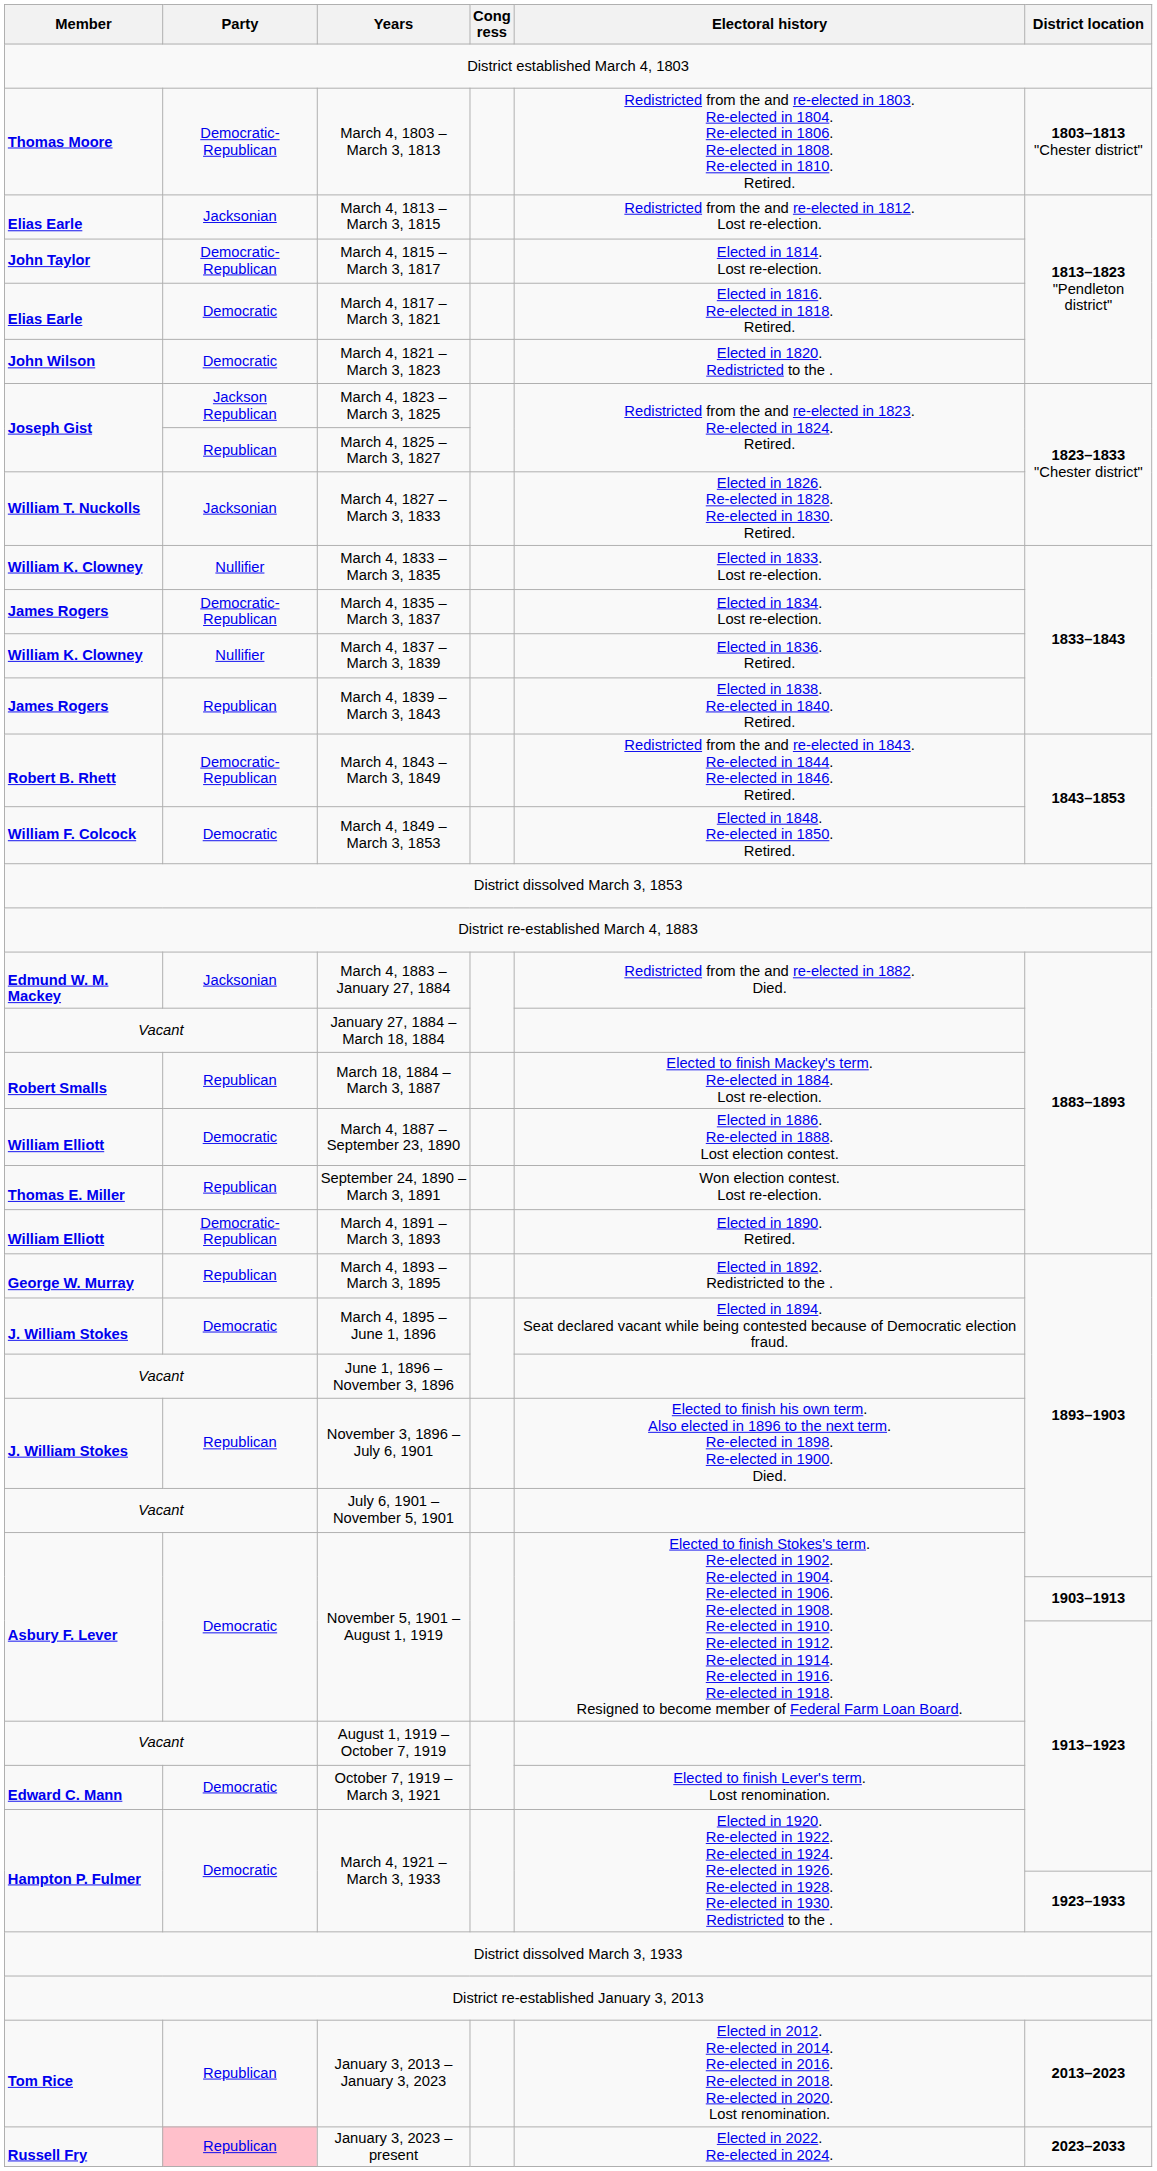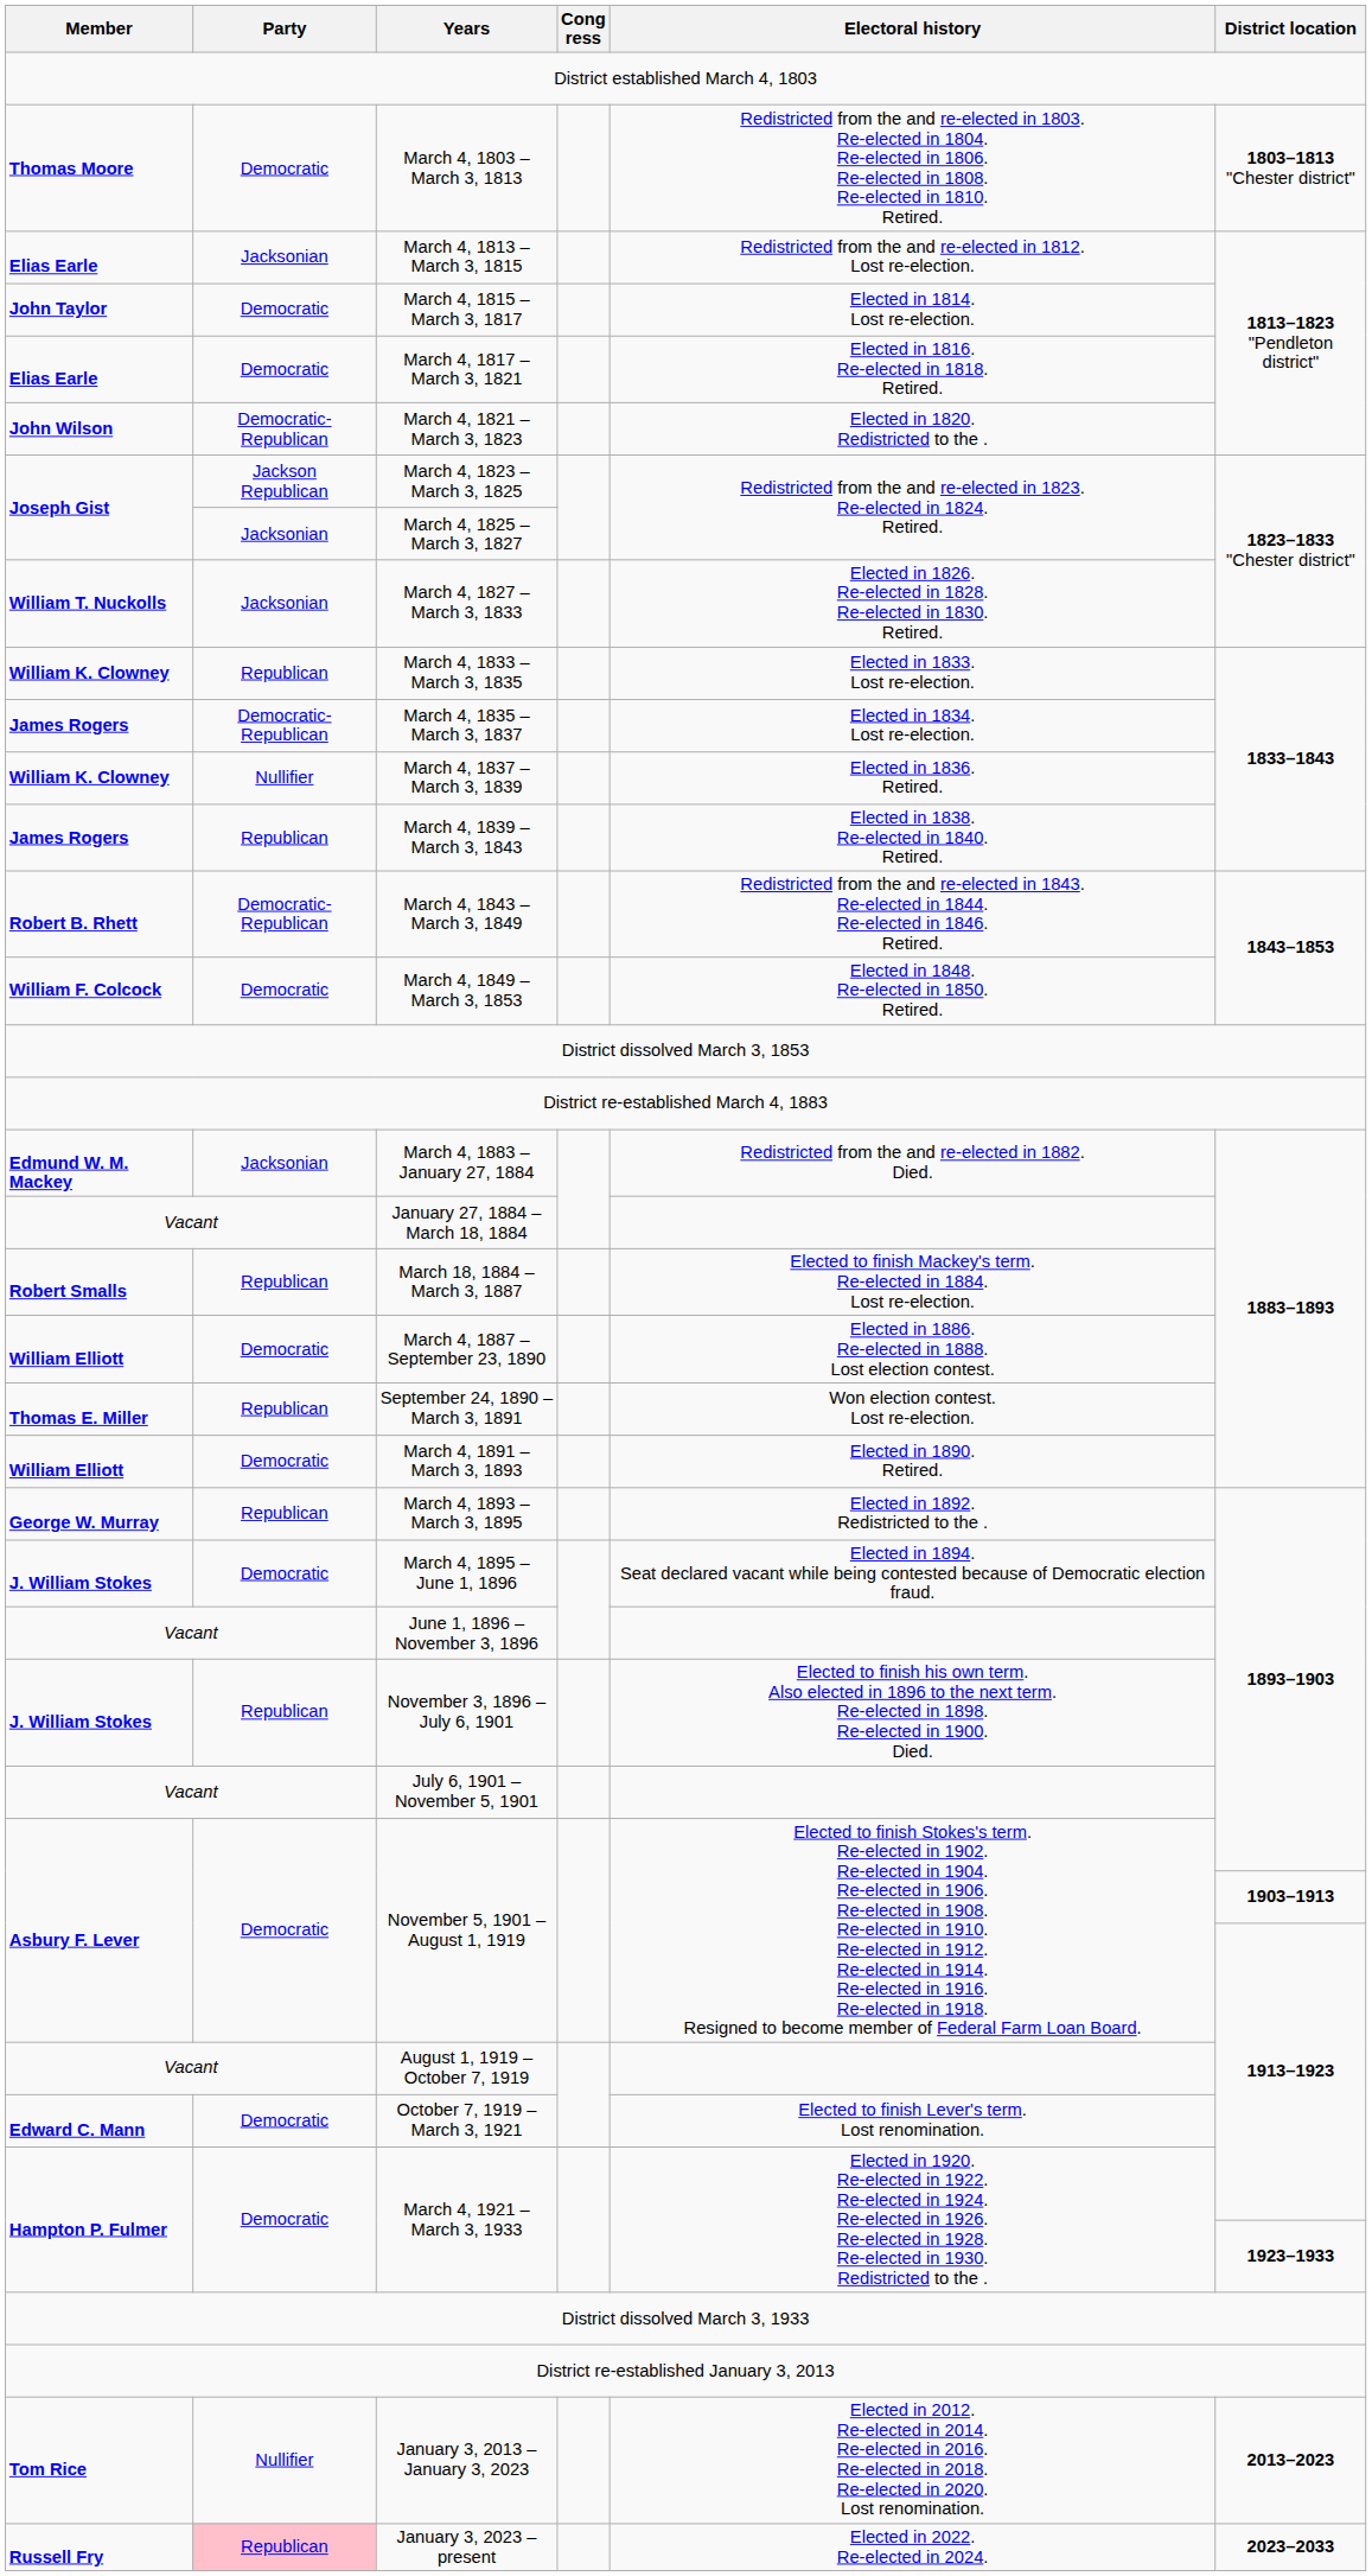March 4, 1803 – March 3, 1813 | Party: Democratic-Republican -> Democratic
March 4, 1815 – March 3, 1817 | Party: Democratic-Republican -> Democratic
March 4, 1821 – March 3, 1823 | Party: Democratic -> Democratic-Republican
March 4, 1825 – March 3, 1827 | Party: Republican -> Jacksonian
March 4, 1833 – March 3, 1835 | Party: Nullifier -> Republican
March 4, 1891 – March 3, 1893 | Party: Democratic-Republican -> Democratic
January 3, 2013 – January 3, 2023 | Party: Republican -> Nullifier
